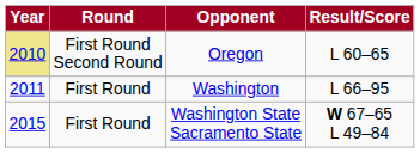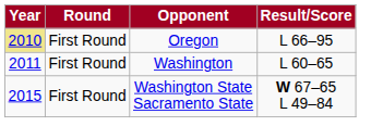Oregon | Round: First Round Second Round -> First Round
Oregon | Result/Score: L 60–65 -> L 66–95
Washington | Result/Score: L 66–95 -> L 60–65
